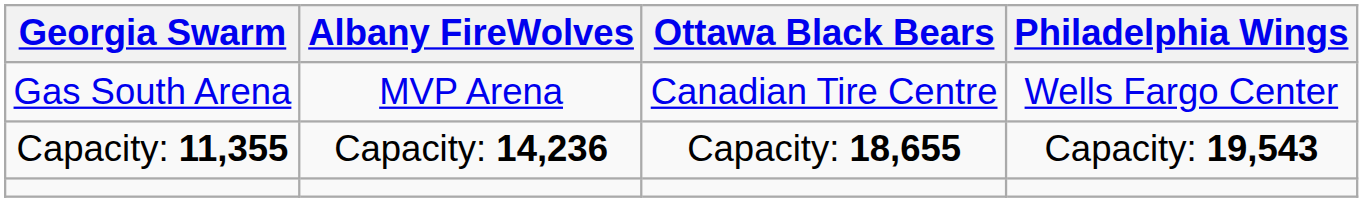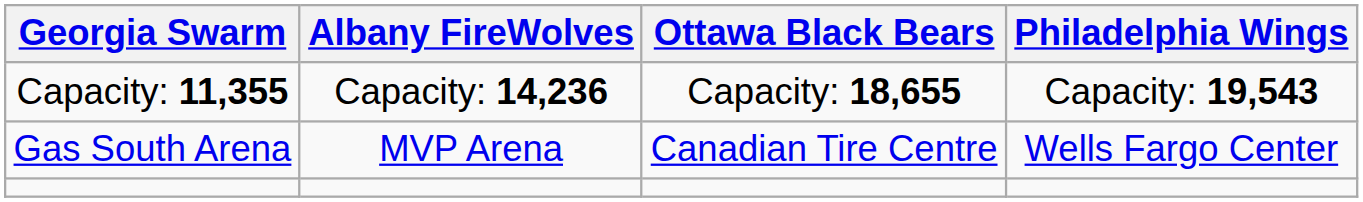rows swapped: Gas South Arena <-> Capacity: 11,355
